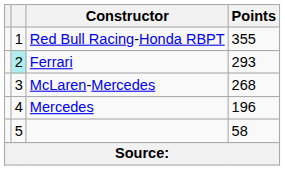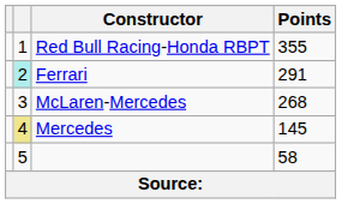Ferrari | Points: 293 -> 291
Mercedes | column 2: no background -> khaki background
Mercedes | Points: 196 -> 145
